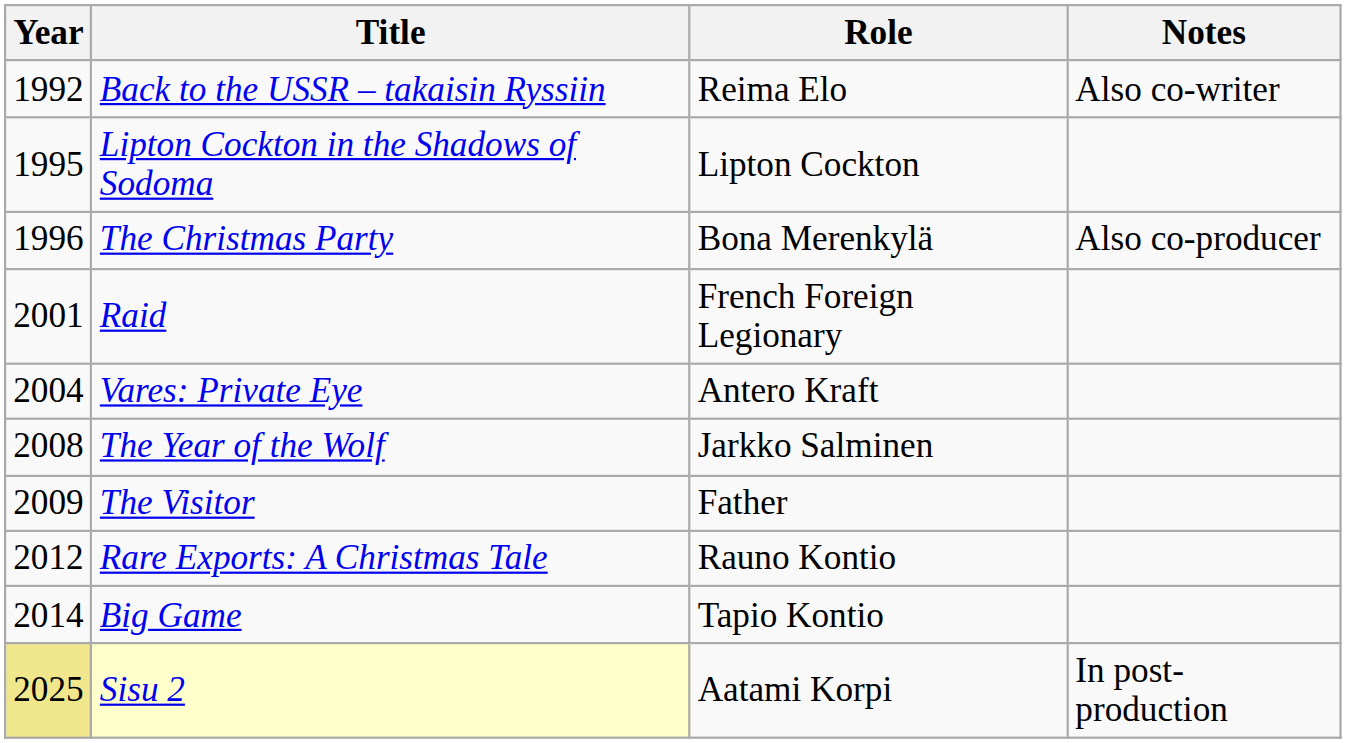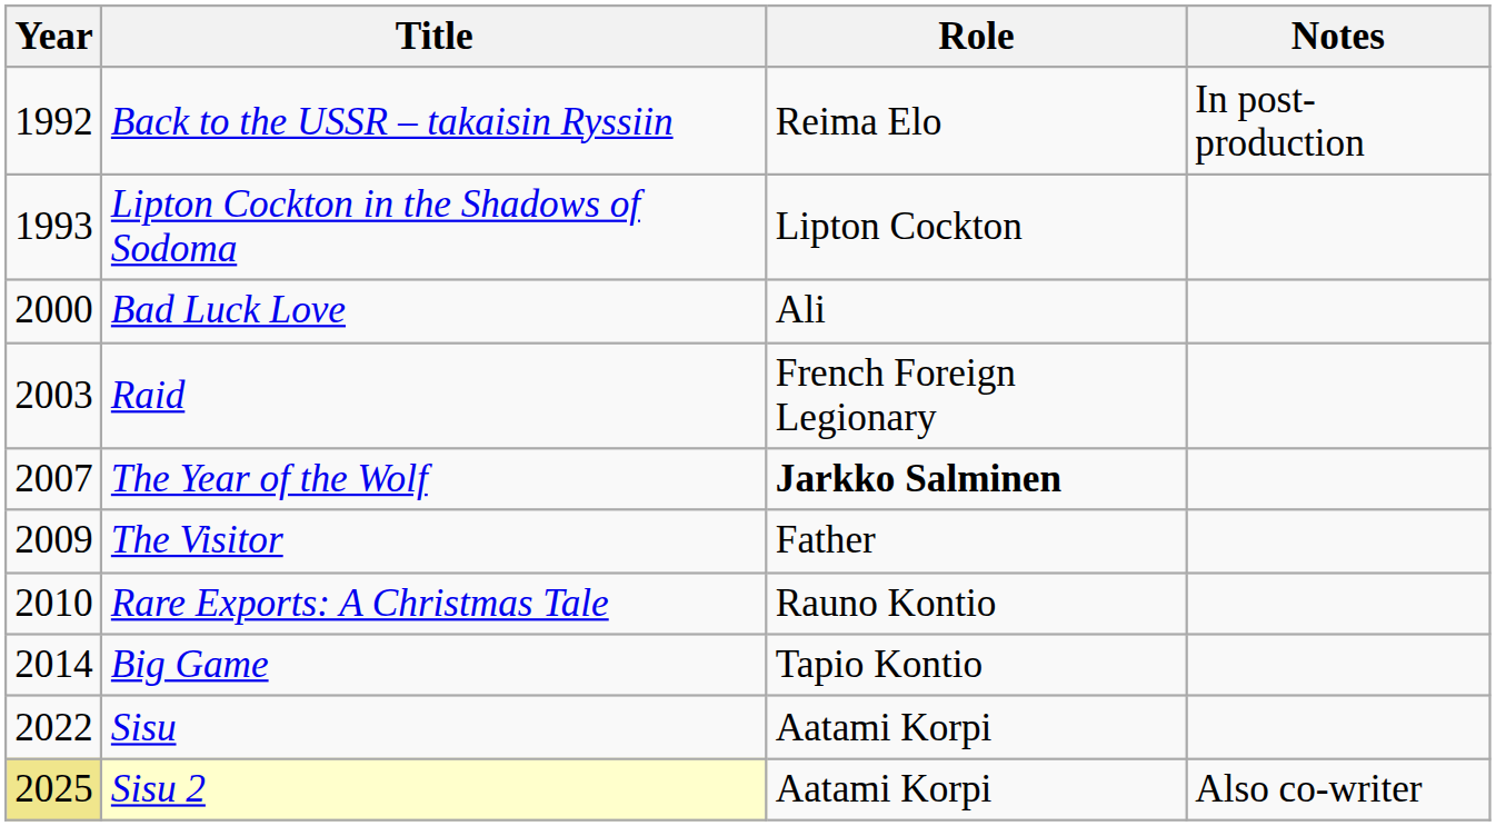Back to the USSR – takaisin Ryssiin | Notes: Also co-writer -> In post-production
Lipton Cockton in the Shadows of Sodoma | Year: 1995 -> 1993
- row: 1996 | The Christmas Party | Bona Merenkylä | Also co-producer
+ row: 2000 | Bad Luck Love | Ali
Raid | Year: 2001 -> 2003
- row: 2004 | Vares: Private Eye | Antero Kraft
The Year of the Wolf | Year: 2008 -> 2007
The Year of the Wolf | Role: normal -> bold
Rare Exports: A Christmas Tale | Year: 2012 -> 2010
+ row: 2022 | Sisu | Aatami Korpi
Sisu 2 | Notes: In post-production -> Also co-writer
